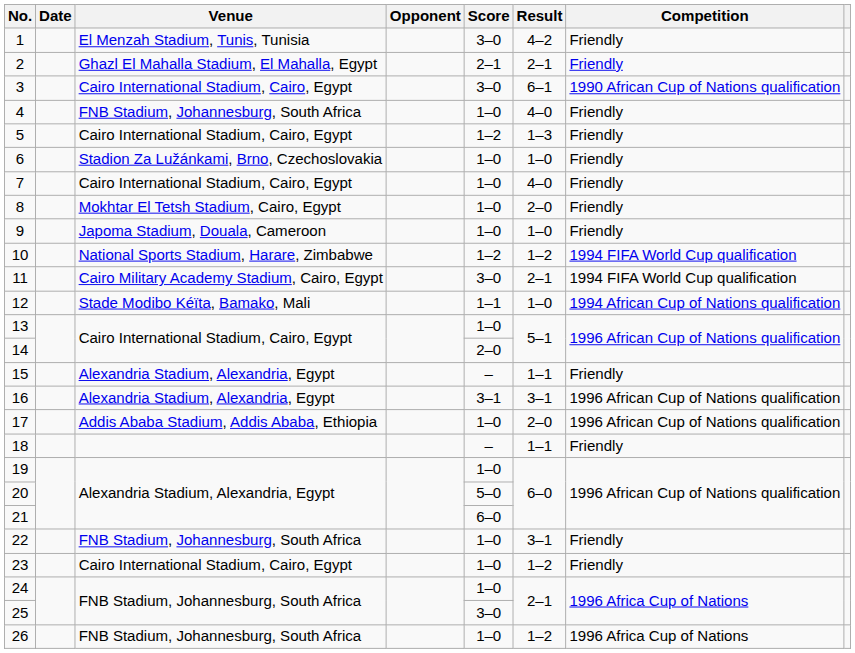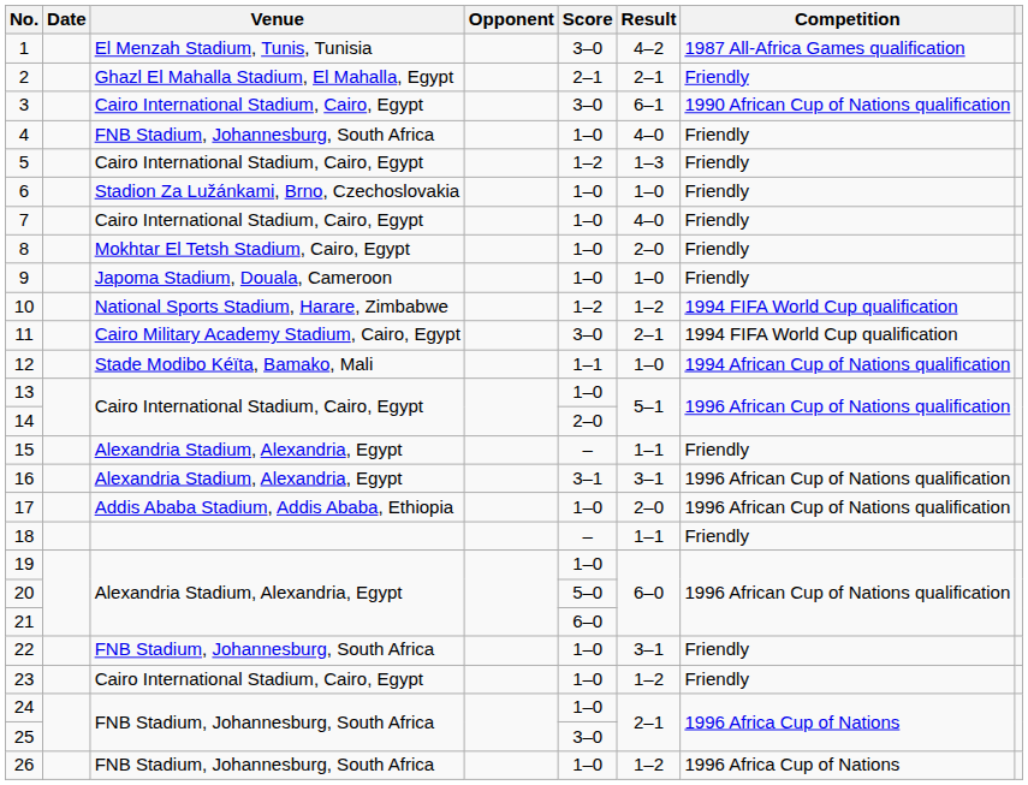1 | Competition: Friendly -> 1987 All-Africa Games qualification
